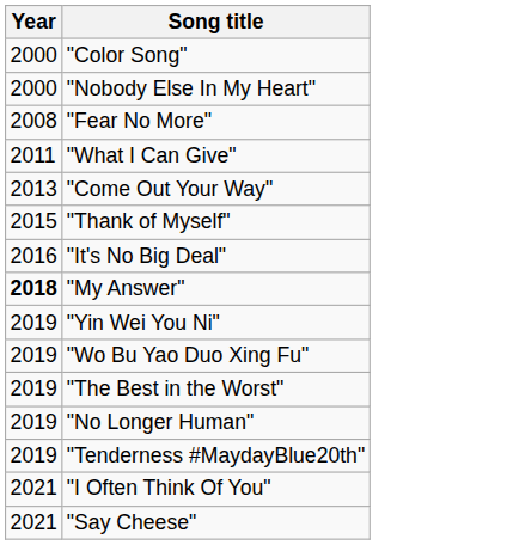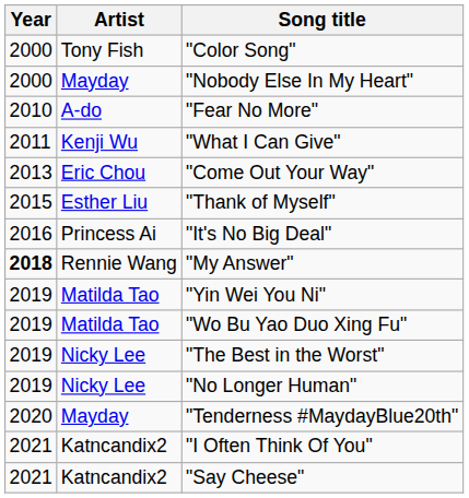+ column: Artist | Tony Fish | Mayday | A-do | Kenji Wu | Eric Chou | Esther Liu | Princess Ai | Rennie Wang | Matilda Tao | Matilda Tao | Nicky Lee | Nicky Lee | Mayday | Katncandix2 | Katncandix2
"Fear No More" | Year: 2008 -> 2010
"Tenderness #MaydayBlue20th" | Year: 2019 -> 2020
